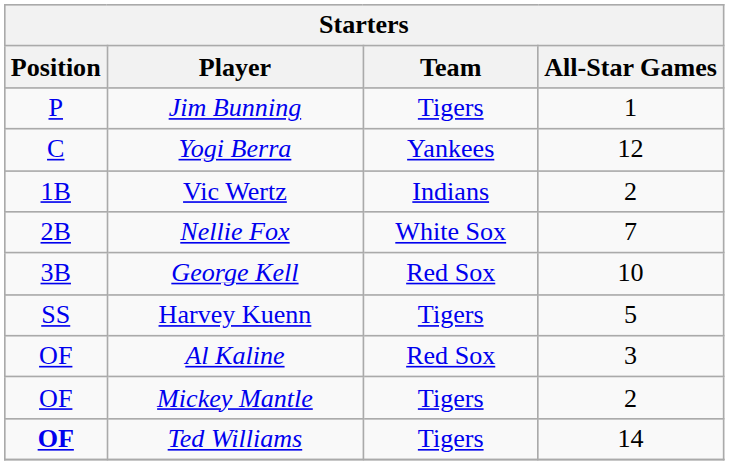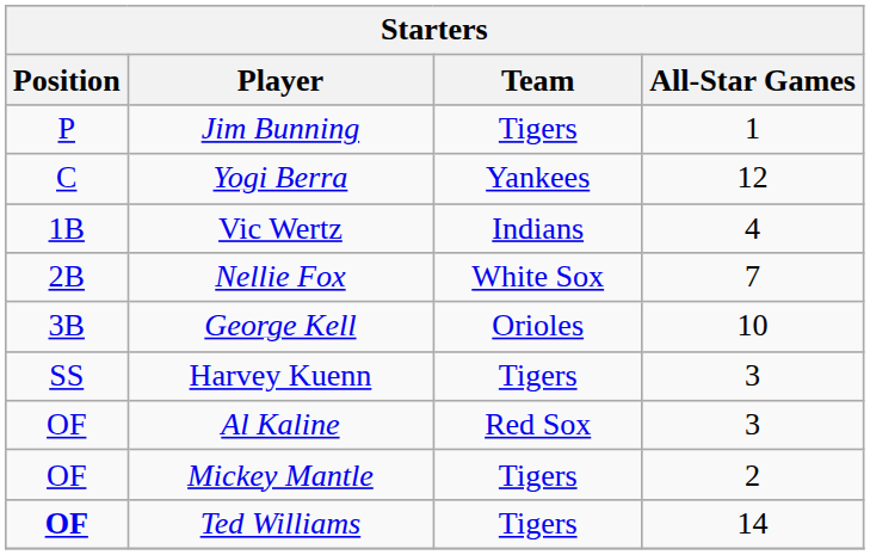Vic Wertz | All-Star Games: 2 -> 4
George Kell | Team: Red Sox -> Orioles
Harvey Kuenn | All-Star Games: 5 -> 3
